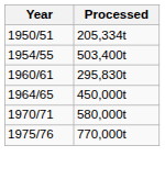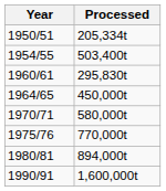+ row: 1980/81 | 894,000t
+ row: 1990/91 | 1,600,000t
